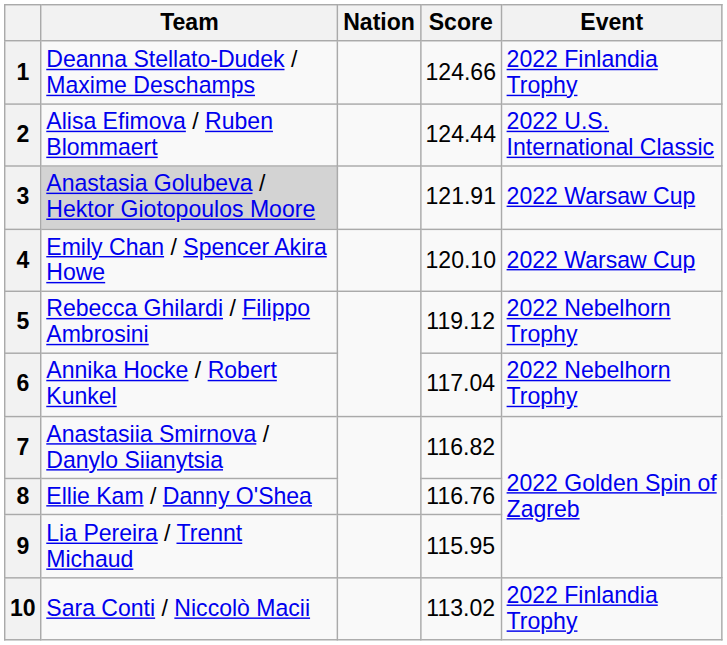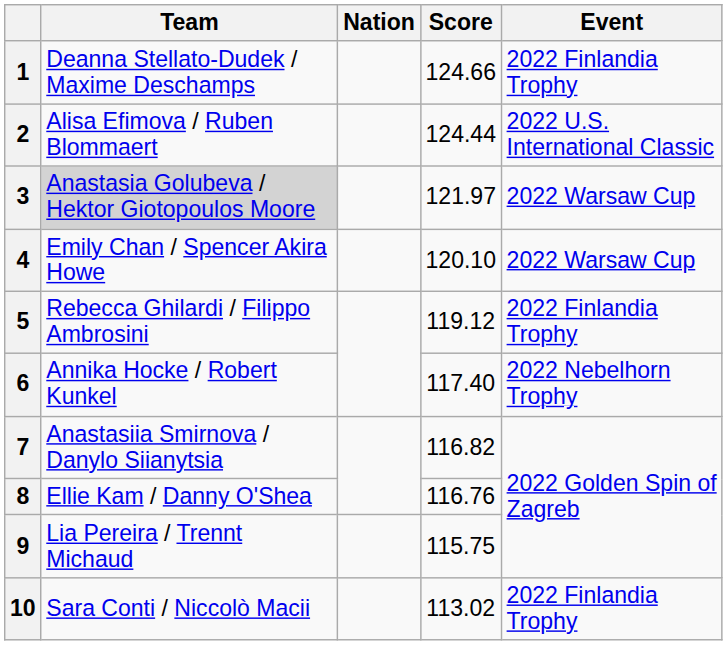3 | Score: 121.91 -> 121.97
5 | Event: 2022 Nebelhorn Trophy -> 2022 Finlandia Trophy
6 | Score: 117.04 -> 117.40
9 | Score: 115.95 -> 115.75
